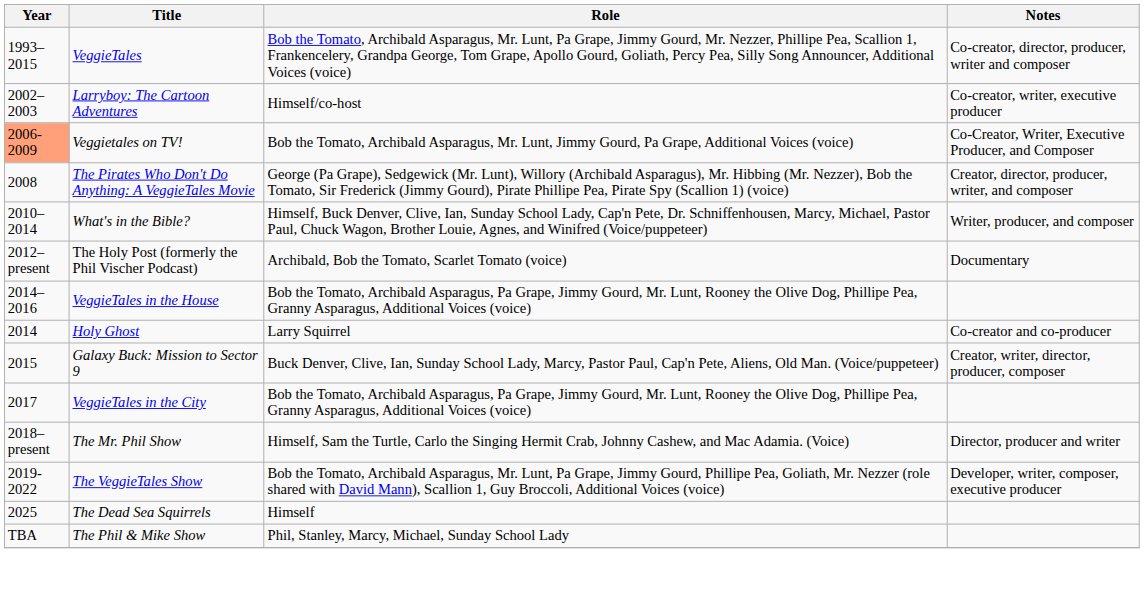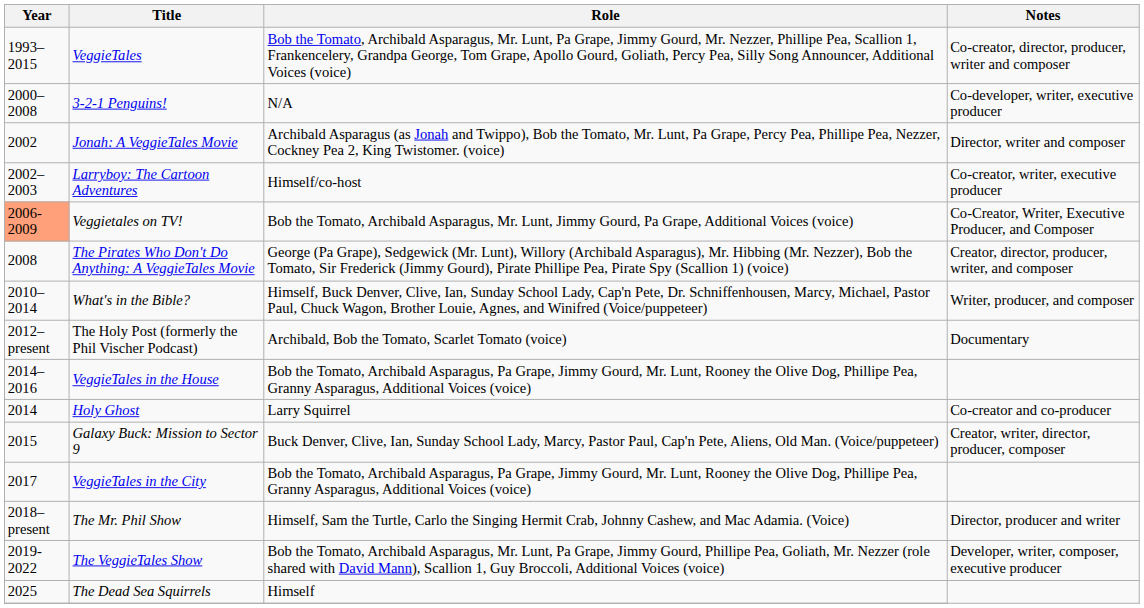+ row: 2000–2008 | 3-2-1 Penguins! | N/A | Co-developer, writer, executive producer
+ row: 2002 | Jonah: A VeggieTales Movie | Archibald Asparagus (as Jonah and Twippo), Bob the Tomato, Mr. Lunt, Pa Grape, Percy Pea, Phillipe Pea, Nezzer, Cockney Pea 2, King Twistomer. (voice) | Director, writer and composer
- row: TBA | The Phil & Mike Show | Phil, Stanley, Marcy, Michael, Sunday School Lady
